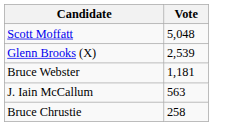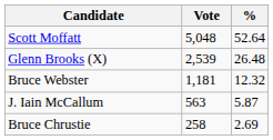+ column: % | 52.64 | 26.48 | 12.32 | 5.87 | 2.69
